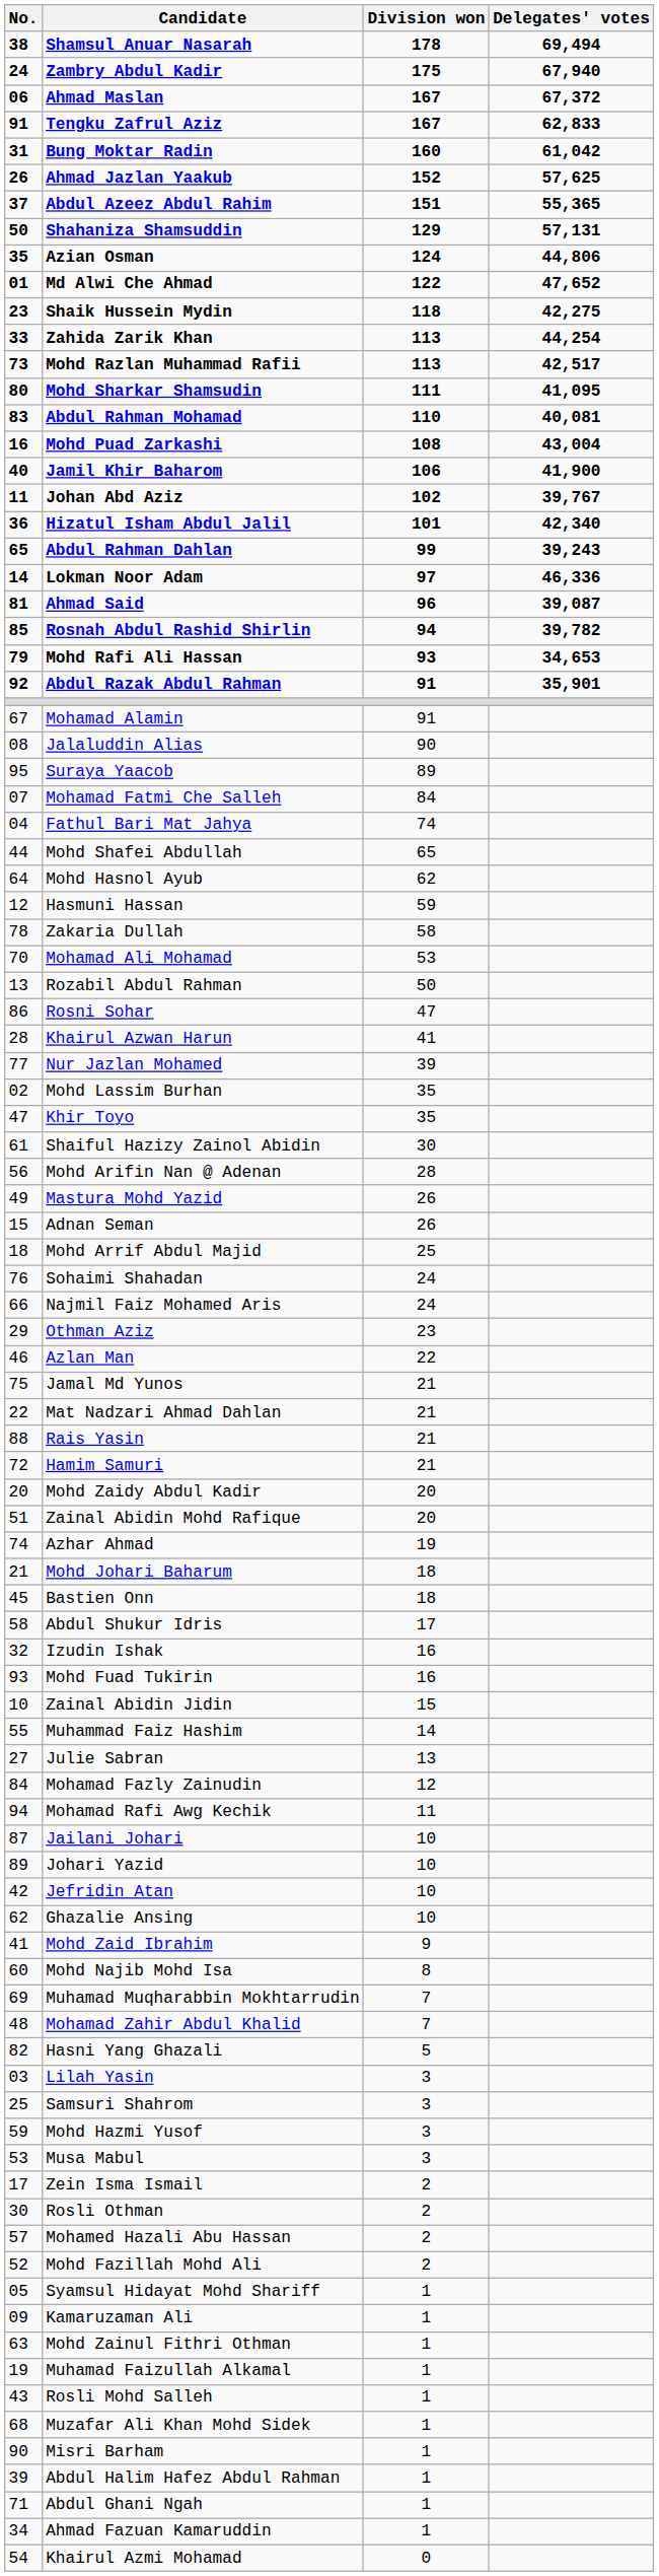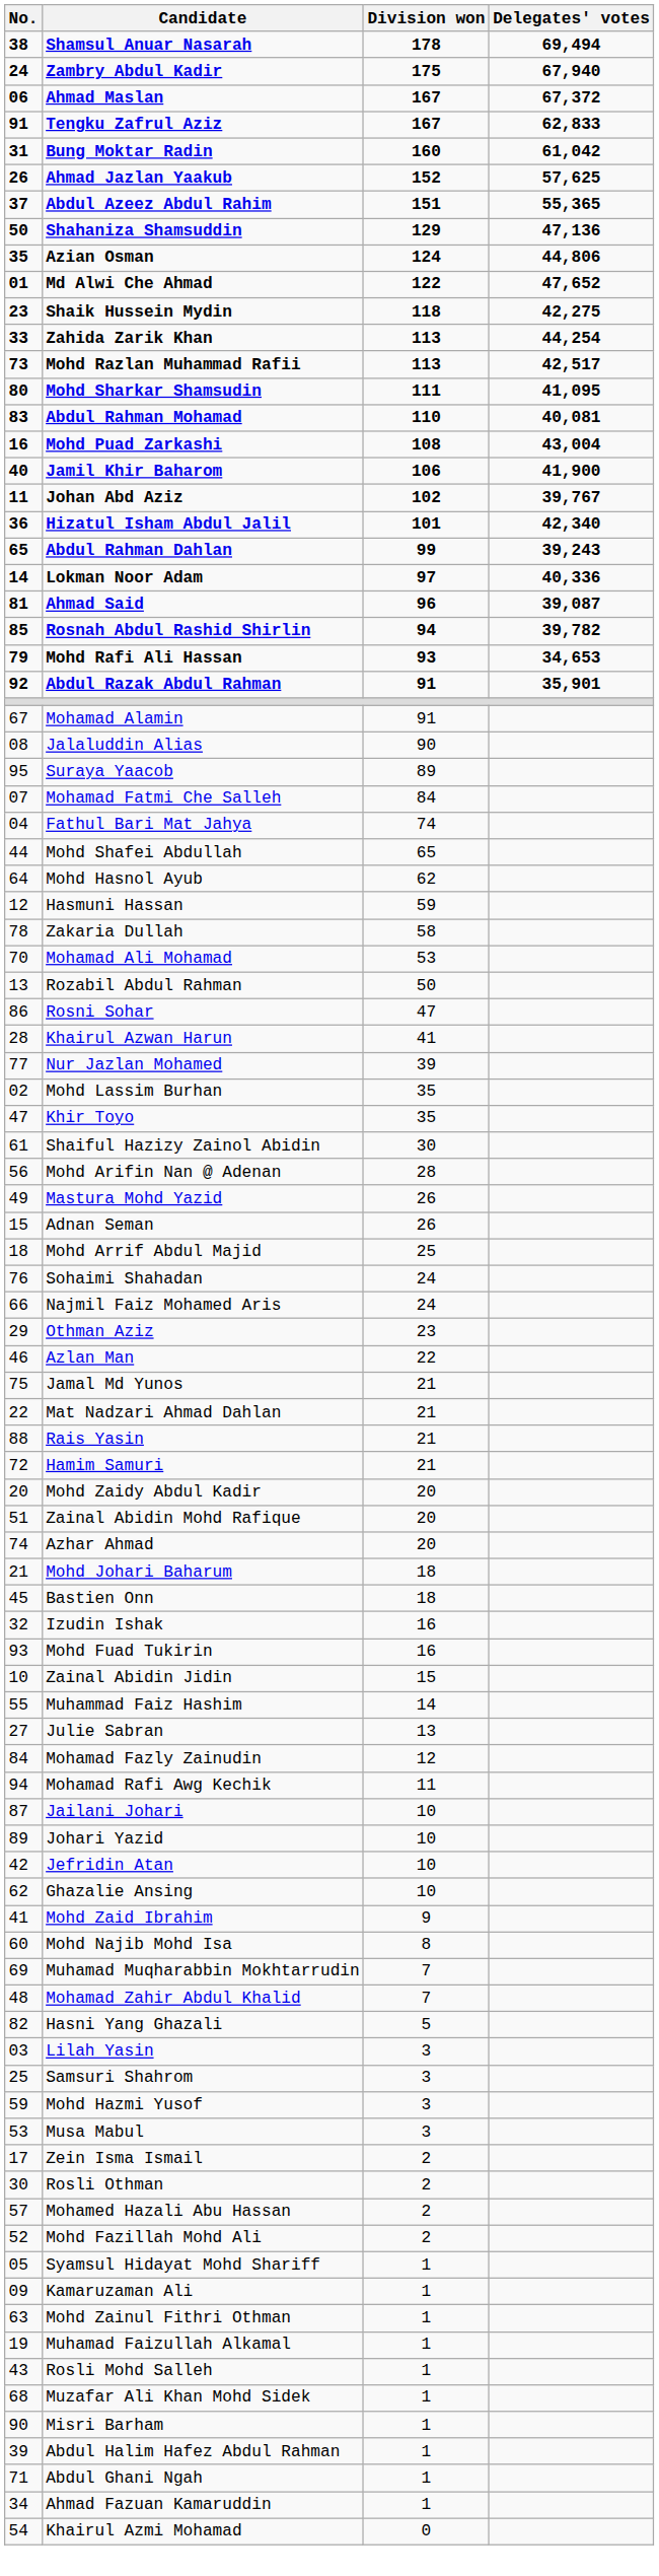Shahaniza Shamsuddin | Delegates' votes: 57,131 -> 47,136
Lokman Noor Adam | Delegates' votes: 46,336 -> 40,336
Azhar Ahmad | Division won: 19 -> 20
- row: 58 | Abdul Shukur Idris | 17
